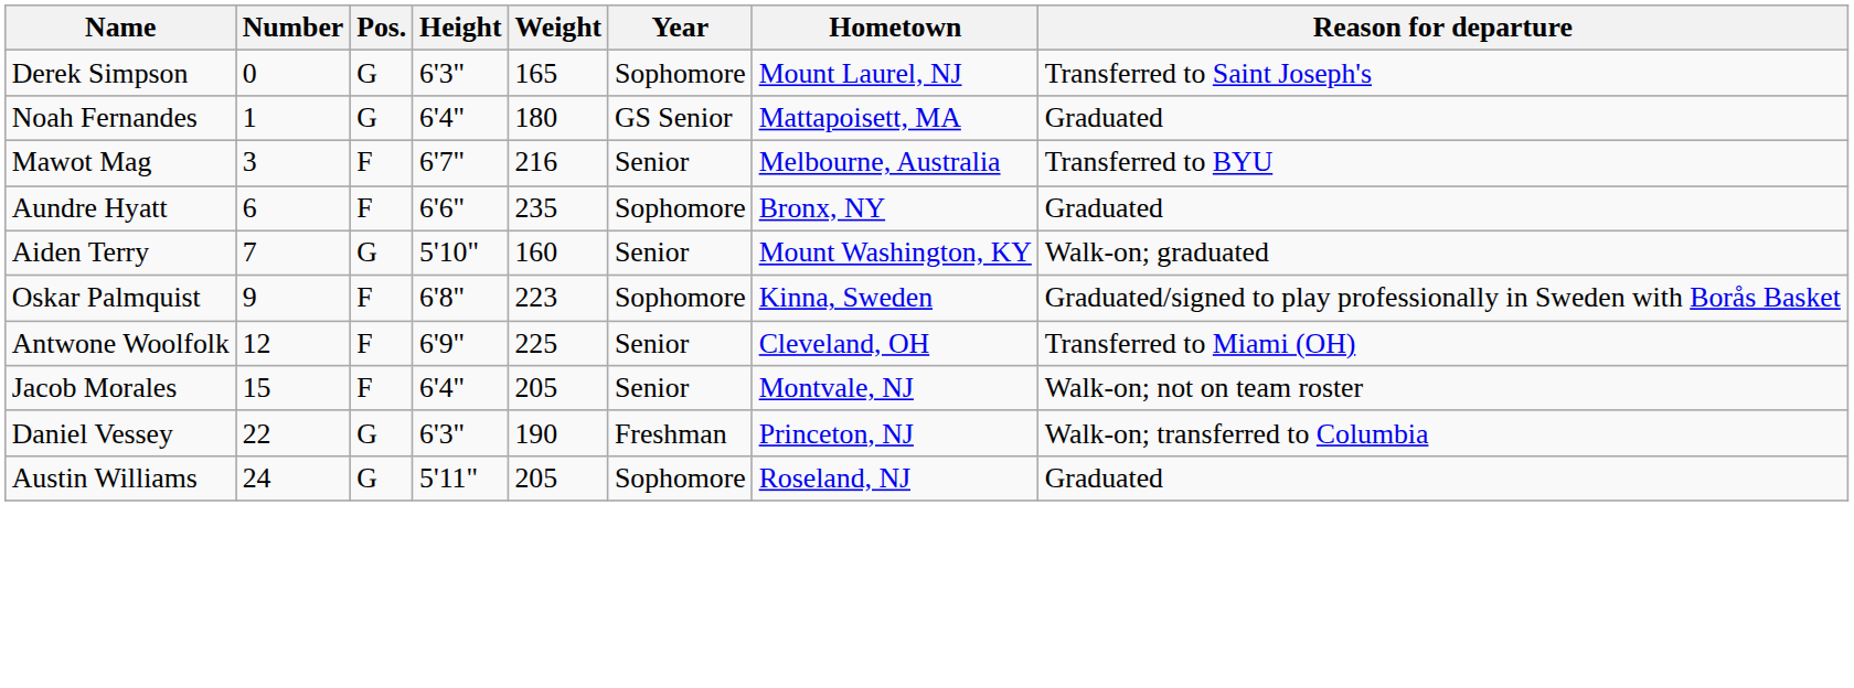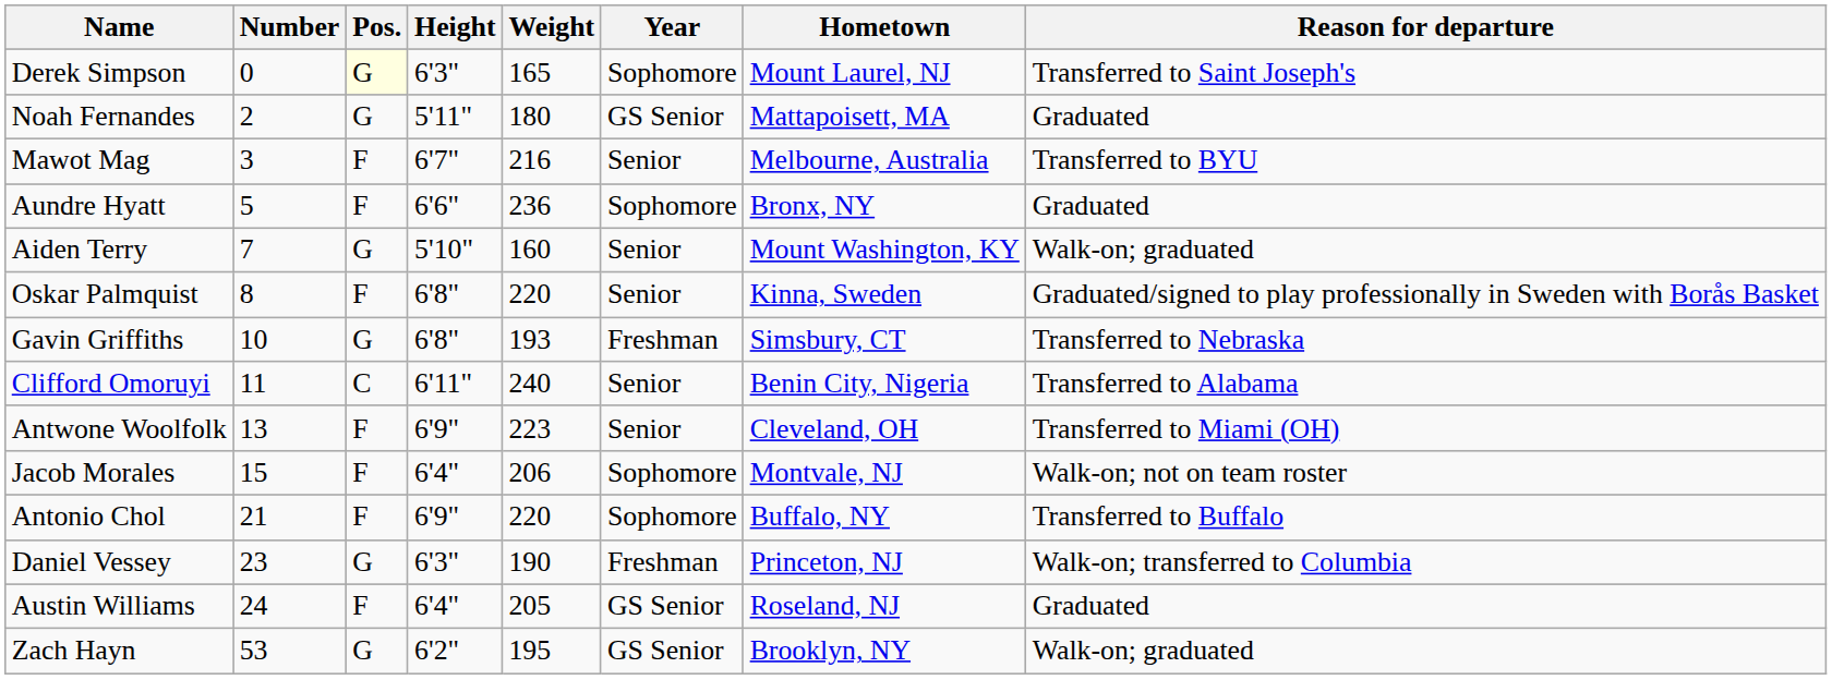Derek Simpson | Pos.: no background -> lightyellow background
Noah Fernandes | Number: 1 -> 2
Noah Fernandes | Height: 6'4" -> 5'11"
Aundre Hyatt | Number: 6 -> 5
Aundre Hyatt | Weight: 235 -> 236
Oskar Palmquist | Number: 9 -> 8
Oskar Palmquist | Weight: 223 -> 220
Oskar Palmquist | Year: Sophomore -> Senior
+ row: Gavin Griffiths | 10 | G | 6'8" | 193 | Freshman | Simsbury, CT | Transferred to Nebraska
+ row: Clifford Omoruyi | 11 | C | 6'11" | 240 | Senior | Benin City, Nigeria | Transferred to Alabama
Antwone Woolfolk | Number: 12 -> 13
Antwone Woolfolk | Weight: 225 -> 223
Jacob Morales | Weight: 205 -> 206
Jacob Morales | Year: Senior -> Sophomore
+ row: Antonio Chol | 21 | F | 6'9" | 220 | Sophomore | Buffalo, NY | Transferred to Buffalo
Daniel Vessey | Number: 22 -> 23
Austin Williams | Pos.: G -> F
Austin Williams | Height: 5'11" -> 6'4"
Austin Williams | Year: Sophomore -> GS Senior
+ row: Zach Hayn | 53 | G | 6'2" | 195 | GS Senior | Brooklyn, NY | Walk-on; graduated
